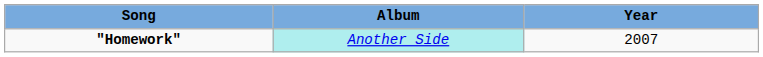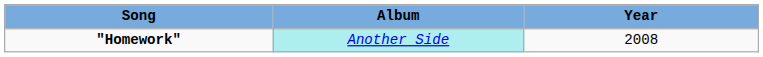"Homework" | Year: 2007 -> 2008
